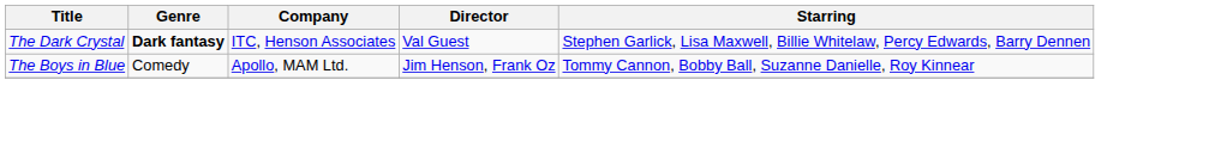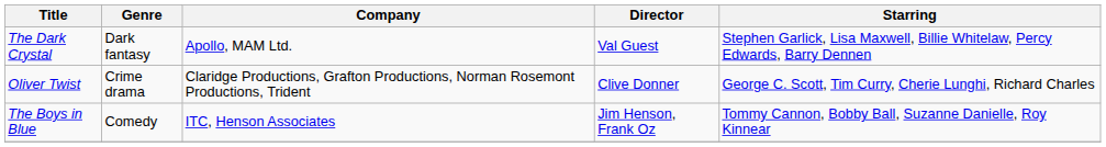The Dark Crystal | Genre: bold -> normal
The Dark Crystal | Company: ITC, Henson Associates -> Apollo, MAM Ltd.
+ row: Oliver Twist | Crime drama | Claridge Productions, Grafton Productions, Norman Rosemont Productions, Trident | Clive Donner | George C. Scott, Tim Curry, Cherie Lunghi, Richard Charles
The Boys in Blue | Company: Apollo, MAM Ltd. -> ITC, Henson Associates
